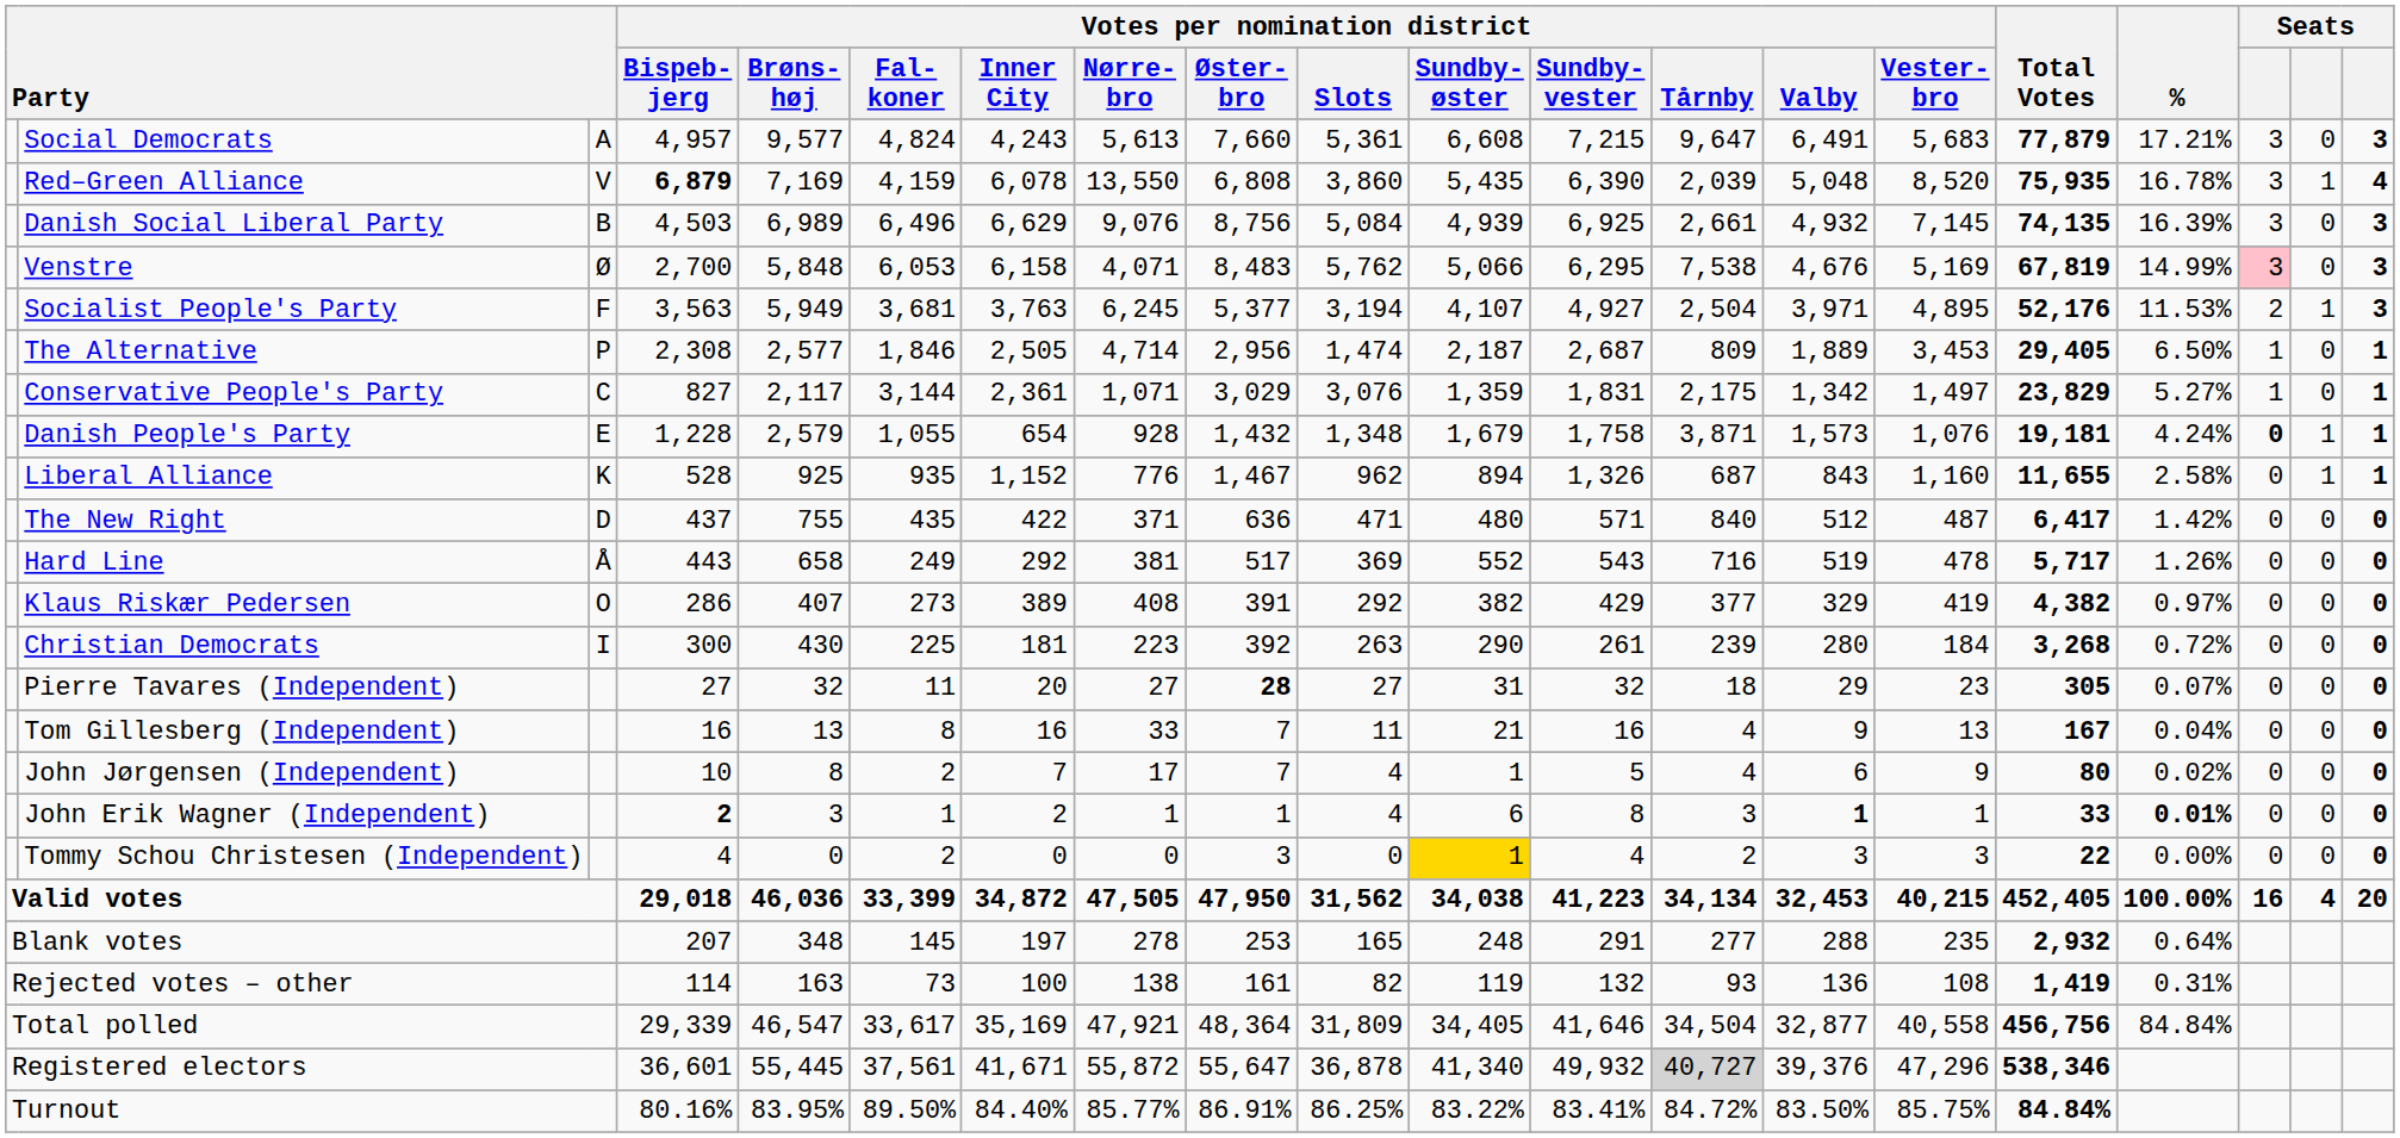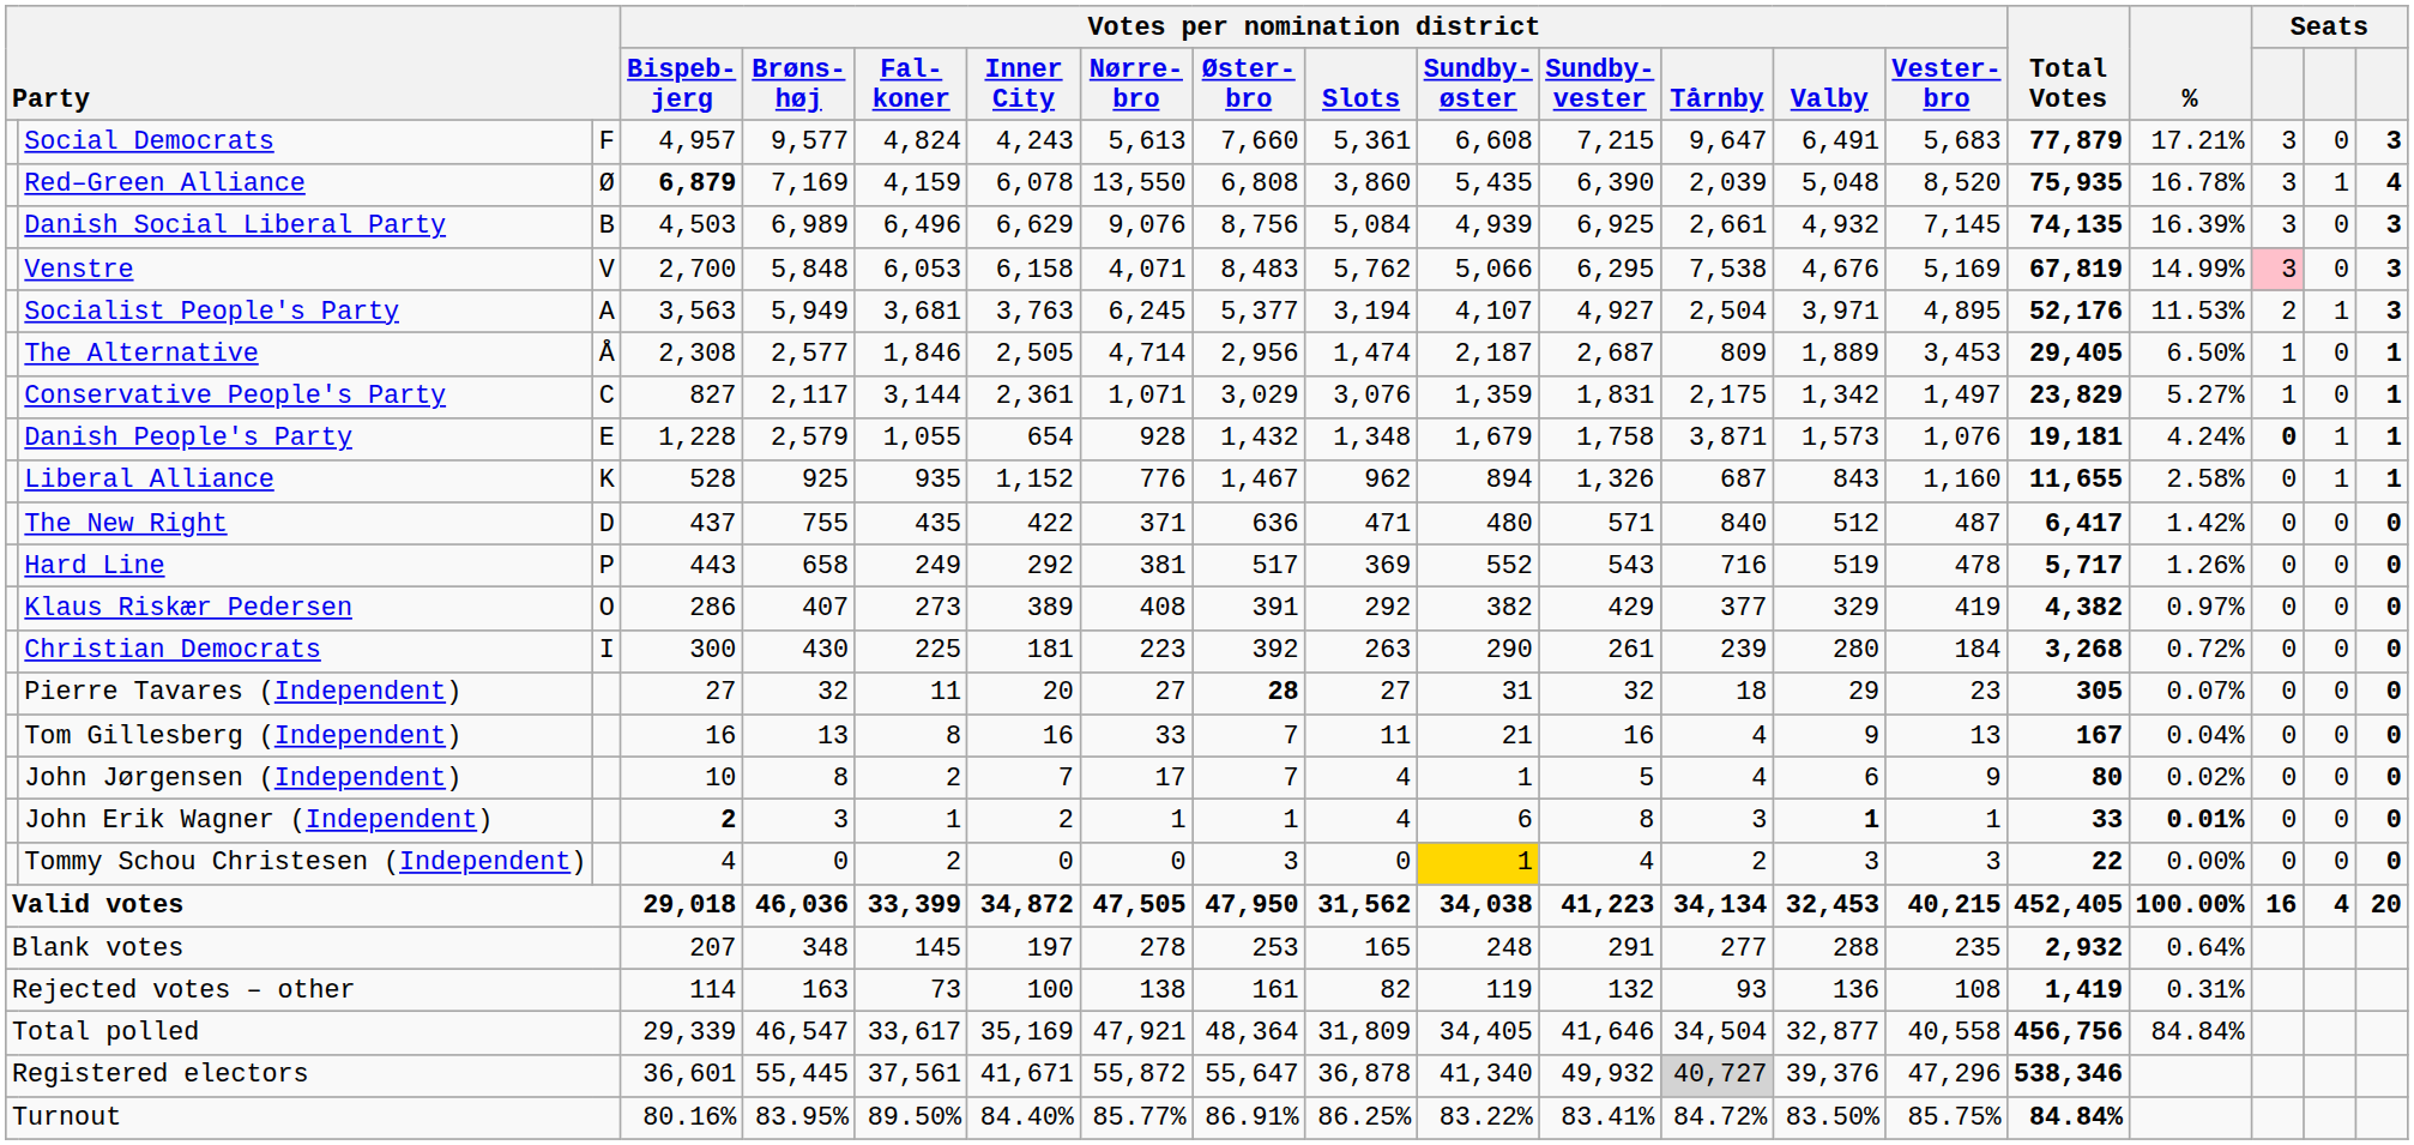Social Democrats | column 3: A -> F
Red–Green Alliance | column 3: V -> Ø
Venstre | column 3: Ø -> V
Socialist People's Party | column 3: F -> A
The Alternative | column 3: P -> Å
Hard Line | column 3: Å -> P
